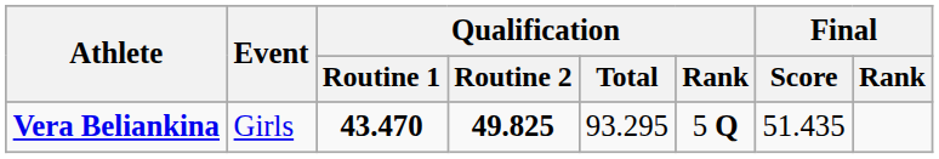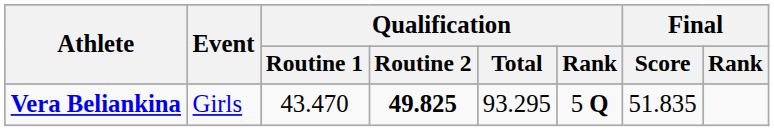Vera Beliankina | Qualification / Routine 1: bold -> normal
Vera Beliankina | Final / Score: 51.435 -> 51.835
